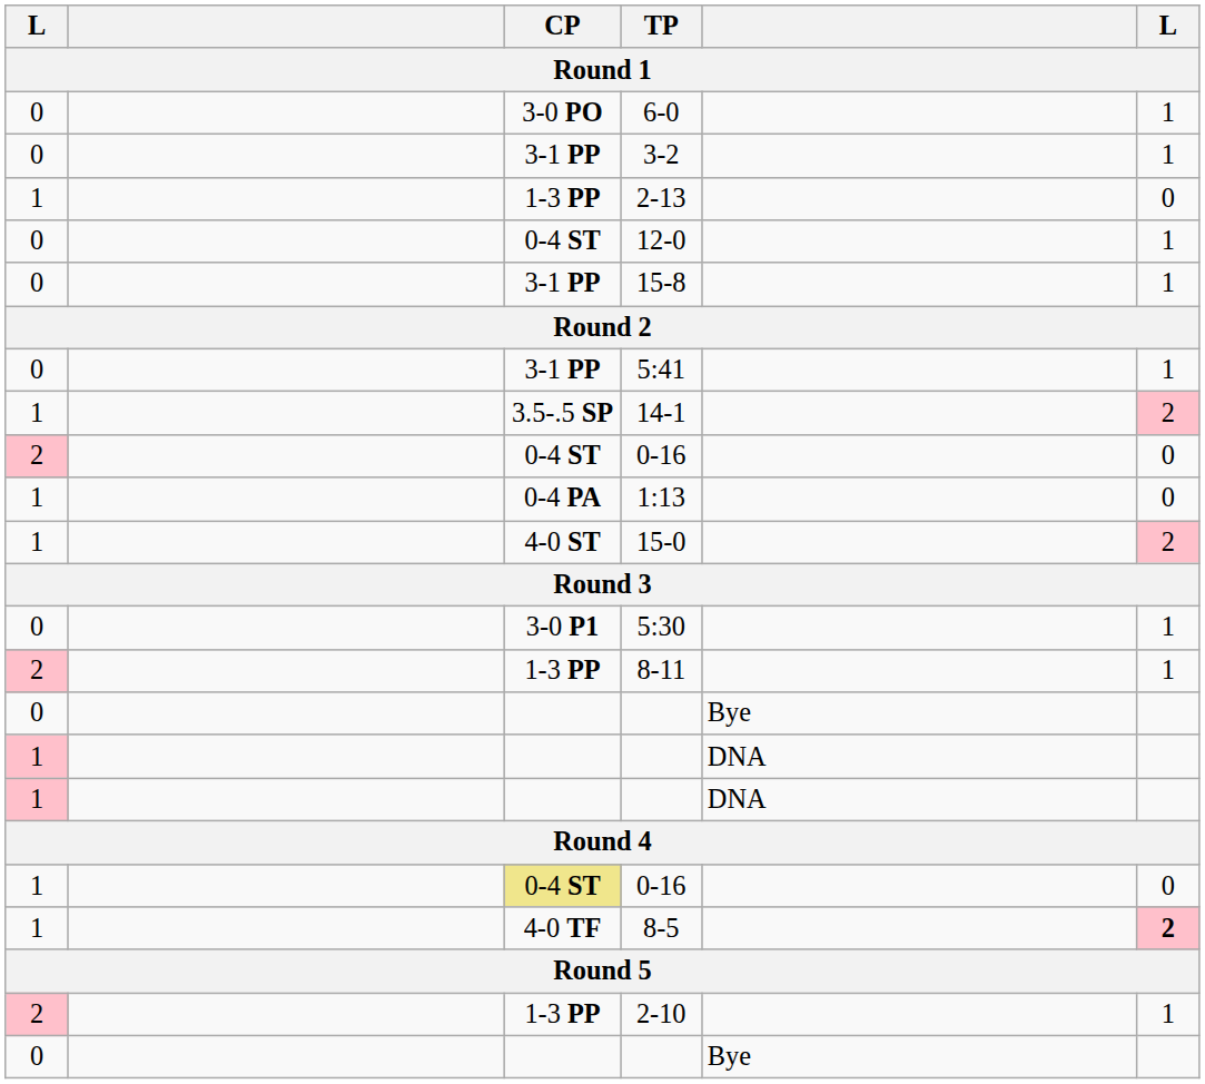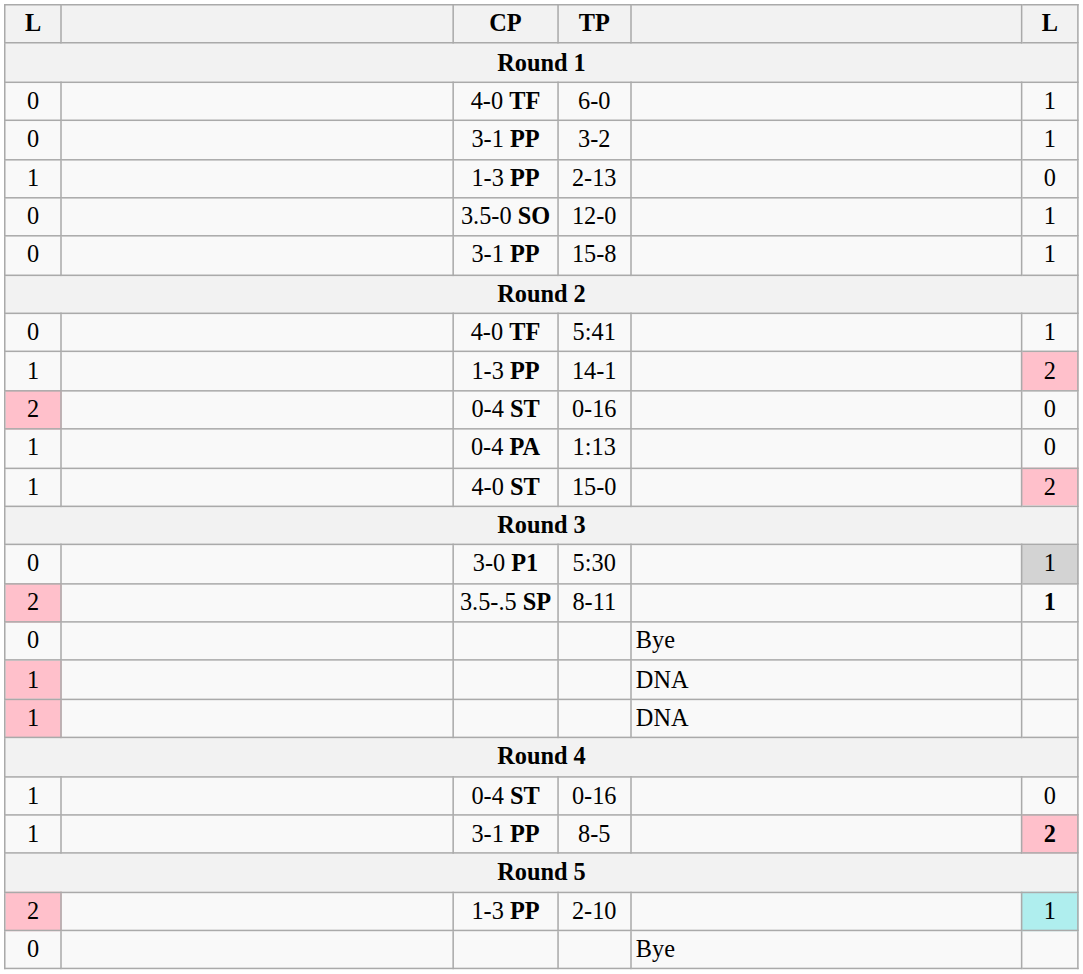6-0 | CP: 3-0 PO -> 4-0 TF
12-0 | CP: 0-4 ST -> 3.5-0 SO
5:41 | CP: 3-1 PP -> 4-0 TF
14-1 | CP: 3.5-.5 SP -> 1-3 PP
5:30 | column 6: no background -> lightgrey background
8-11 | CP: 1-3 PP -> 3.5-.5 SP
8-11 | column 6: normal -> bold
1 / 0-16 | CP: khaki background -> no background
8-5 | CP: 4-0 TF -> 3-1 PP
2-10 | column 6: no background -> paleturquoise background
